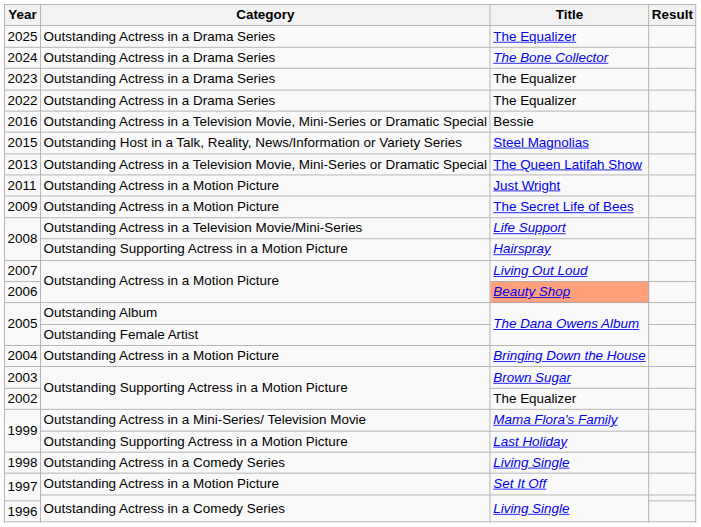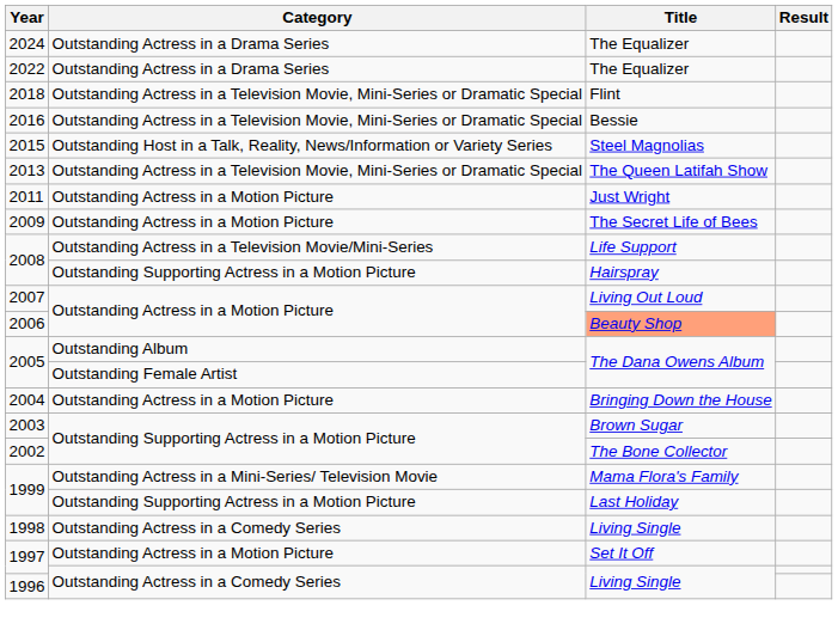- row: 2025 | Outstanding Actress in a Drama Series | The Equalizer
2024 | Title: The Bone Collector -> The Equalizer
- row: 2023 | Outstanding Actress in a Drama Series | The Equalizer
+ row: 2018 | Outstanding Actress in a Television Movie, Mini-Series or Dramatic Special | Flint
2002 | Title: The Equalizer -> The Bone Collector
